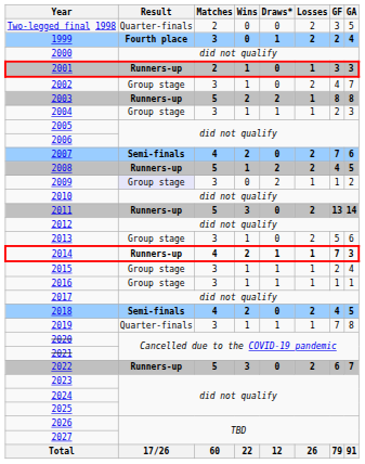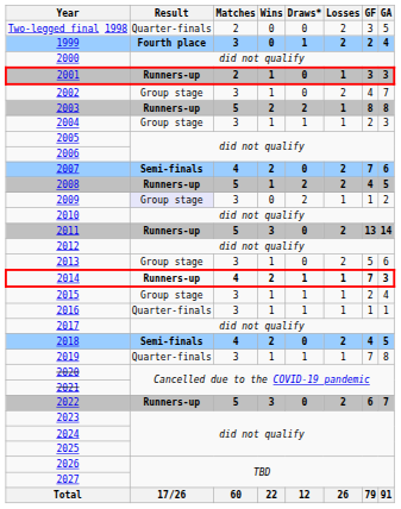2016 | Result: Group stage -> Quarter-finals
